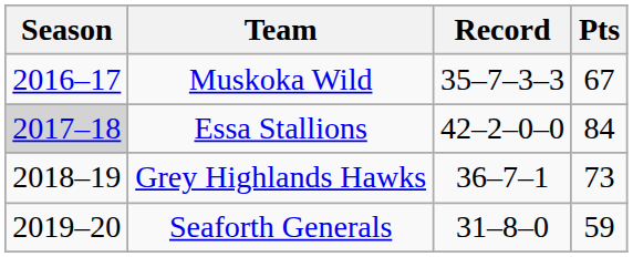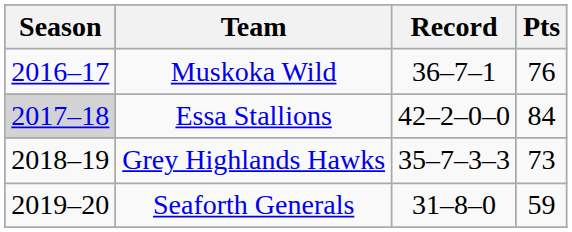Muskoka Wild | Record: 35–7–3–3 -> 36–7–1
Muskoka Wild | Pts: 67 -> 76
Grey Highlands Hawks | Record: 36–7–1 -> 35–7–3–3
